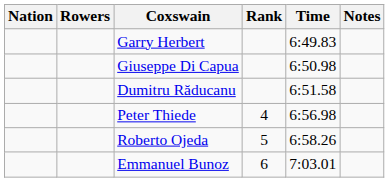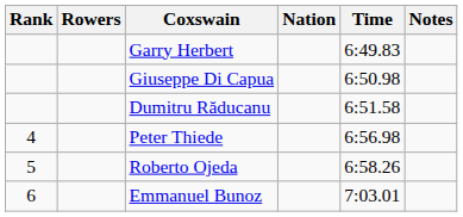columns swapped: Rank <-> Nation
